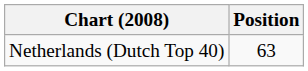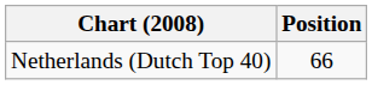Netherlands (Dutch Top 40) | Position: 63 -> 66
